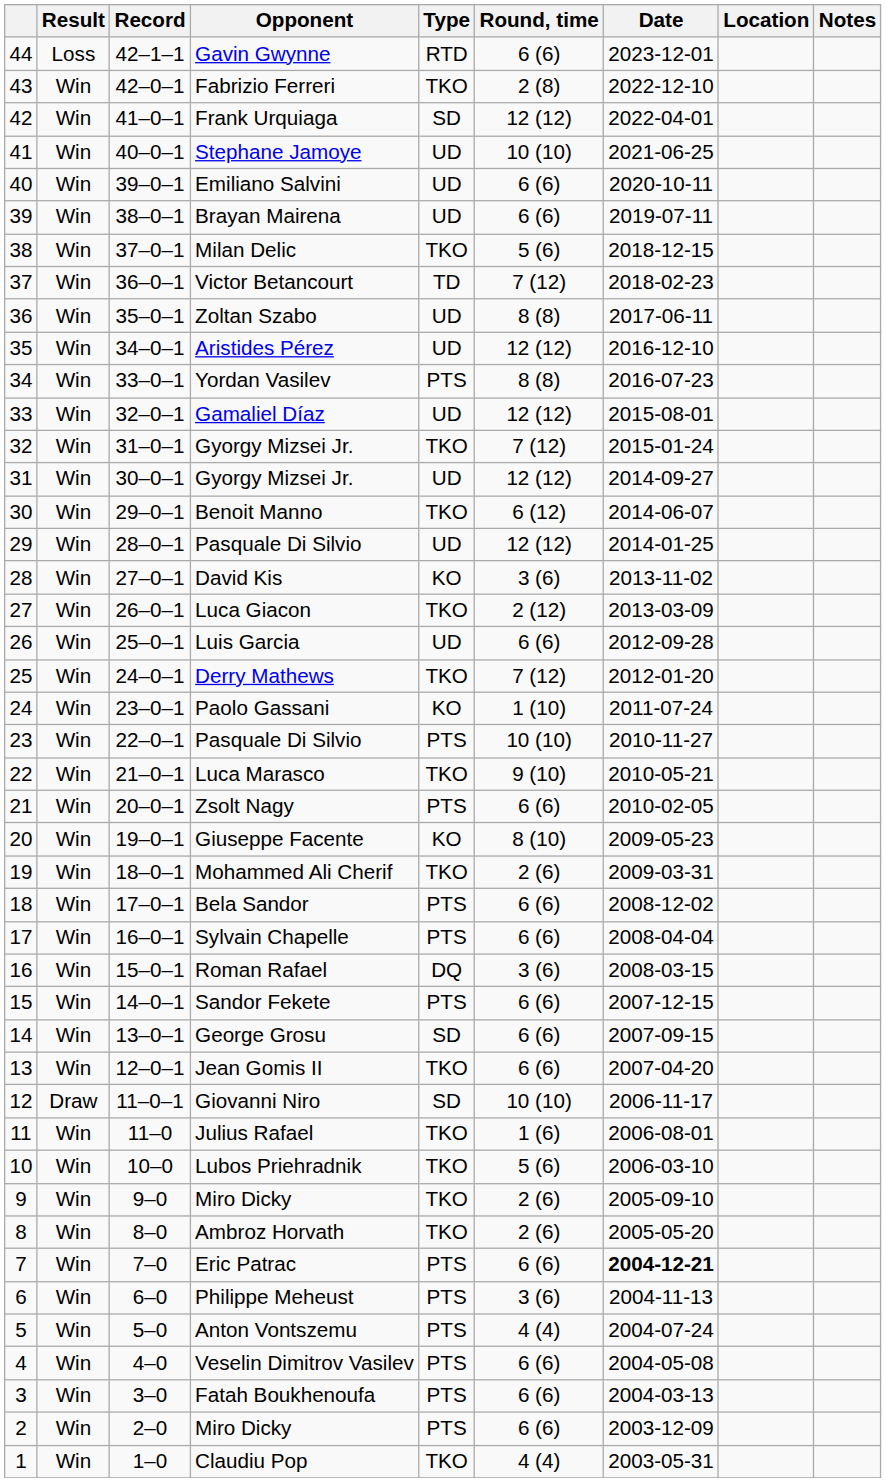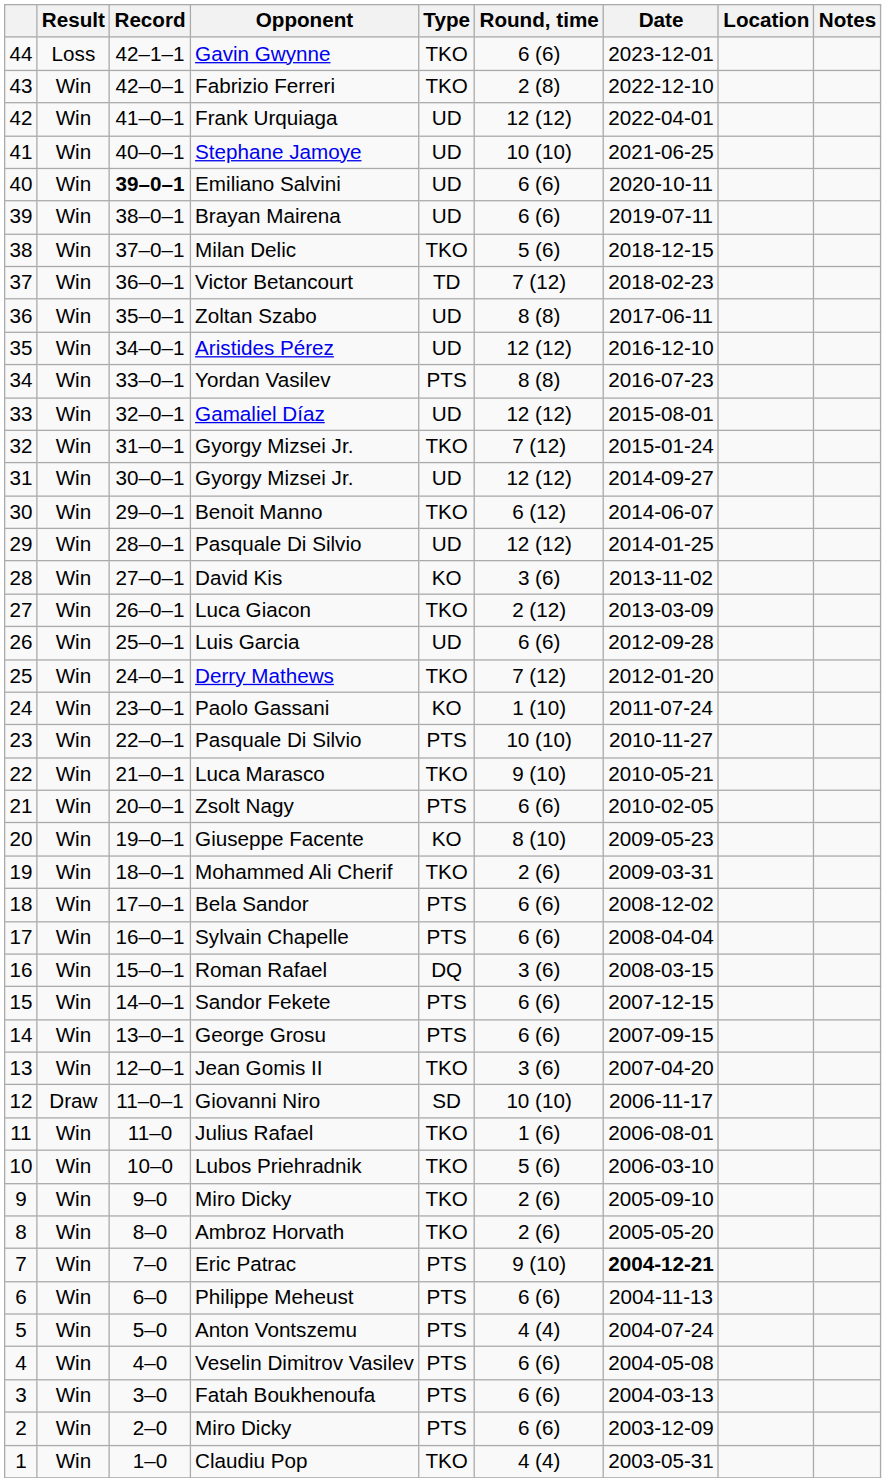Gavin Gwynne | Type: RTD -> TKO
Frank Urquiaga | Type: SD -> UD
Emiliano Salvini | Record: normal -> bold
George Grosu | Type: SD -> PTS
Jean Gomis II | Round, time: 6 (6) -> 3 (6)
Eric Patrac | Round, time: 6 (6) -> 9 (10)
Philippe Meheust | Round, time: 3 (6) -> 6 (6)
